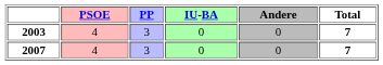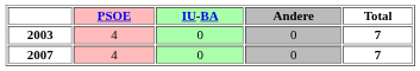- column: PP | 3 | 3
